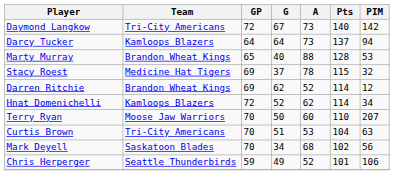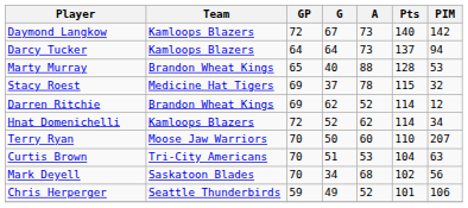Daymond Langkow | Team: Tri-City Americans -> Kamloops Blazers
